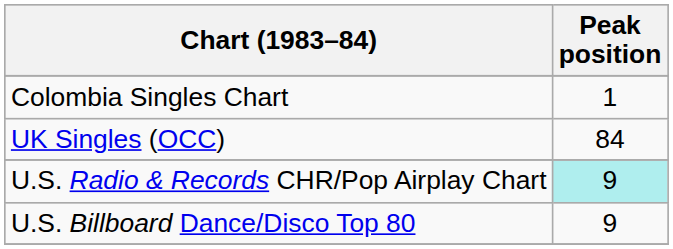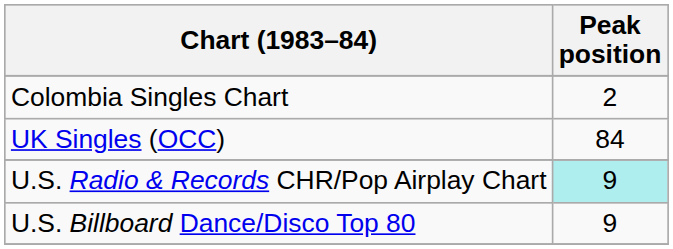Colombia Singles Chart | Peak position: 1 -> 2
